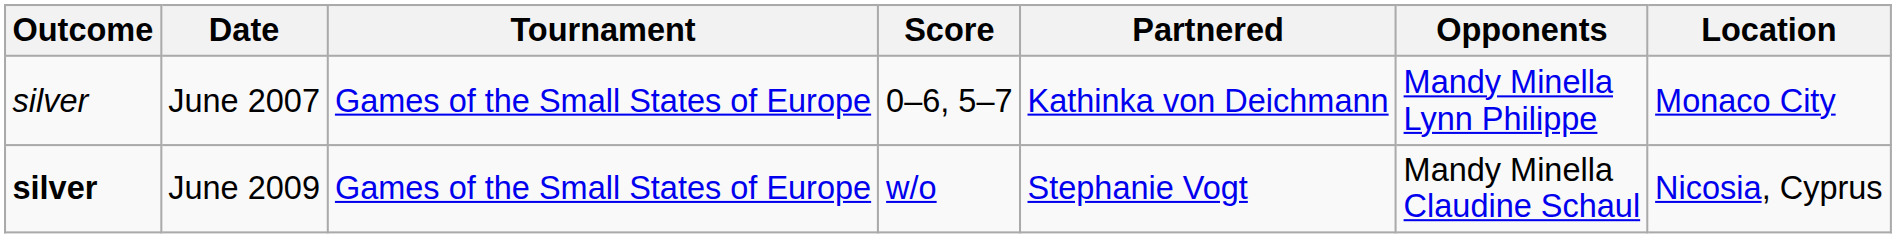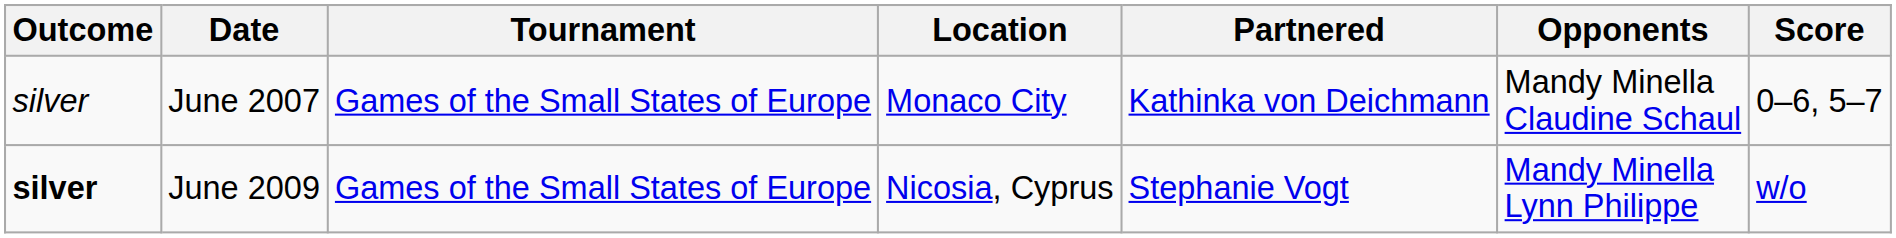columns swapped: Location <-> Score
June 2007 | Opponents: Mandy Minella Lynn Philippe -> Mandy Minella Claudine Schaul
June 2009 | Opponents: Mandy Minella Claudine Schaul -> Mandy Minella Lynn Philippe
